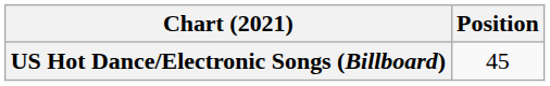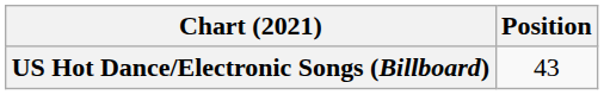US Hot Dance/Electronic Songs (Billboard) | Position: 45 -> 43
